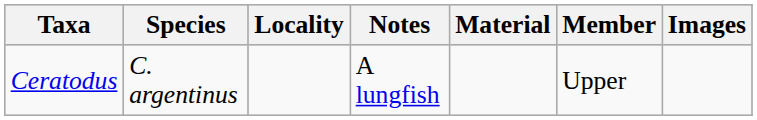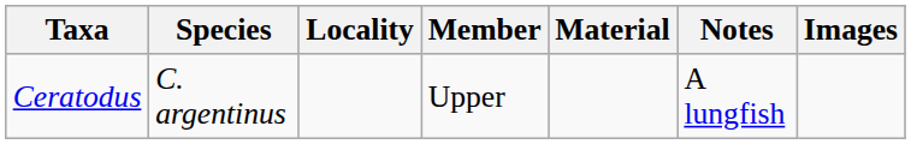columns swapped: Member <-> Notes
